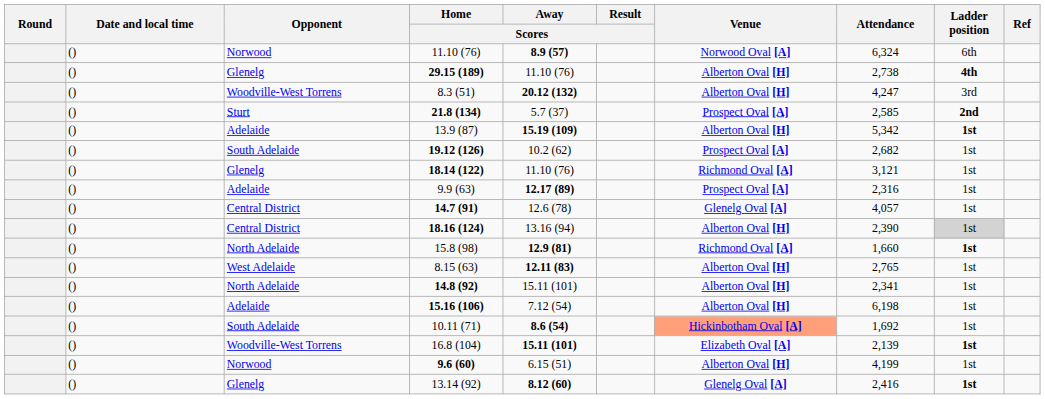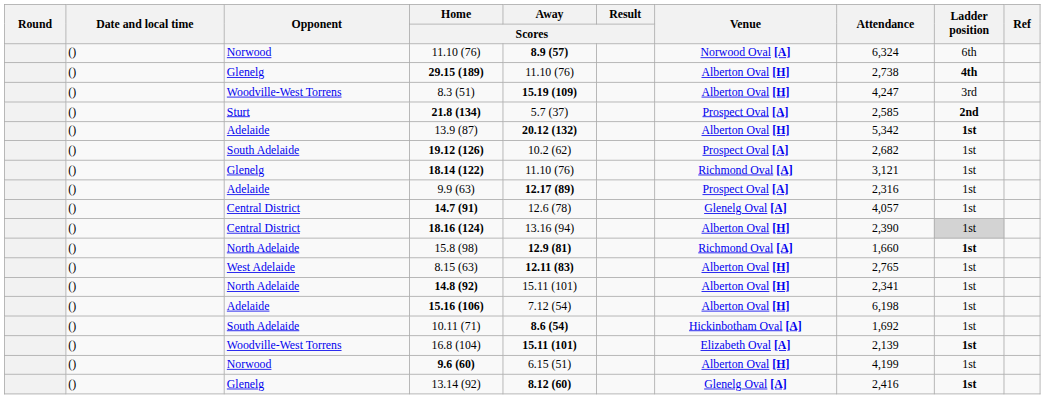8.3 (51) | Away / Scores: 20.12 (132) -> 15.19 (109)
13.9 (87) | Away / Scores: 15.19 (109) -> 20.12 (132)
10.11 (71) | Venue: lightsalmon background -> no background
